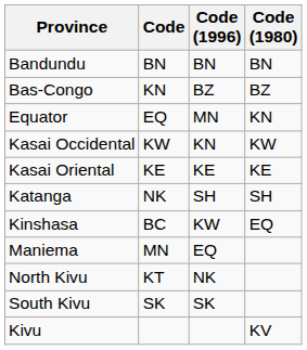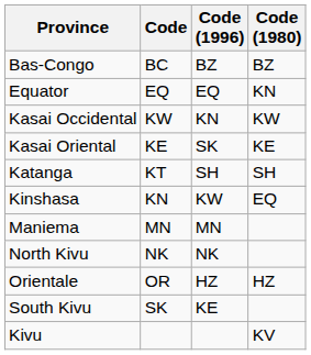- row: Bandundu | BN | BN | BN
Bas-Congo | Code: KN -> BC
Equator | Code (1996): MN -> EQ
Kasai Oriental | Code (1996): KE -> SK
Katanga | Code: NK -> KT
Kinshasa | Code: BC -> KN
Maniema | Code (1996): EQ -> MN
North Kivu | Code: KT -> NK
+ row: Orientale | OR | HZ | HZ
South Kivu | Code (1996): SK -> KE
